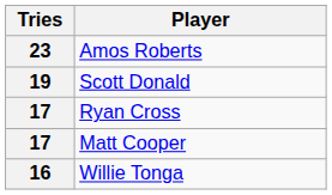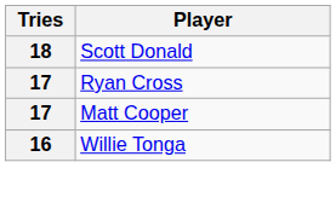- row: 23 | Amos Roberts
Scott Donald | Tries: 19 -> 18
